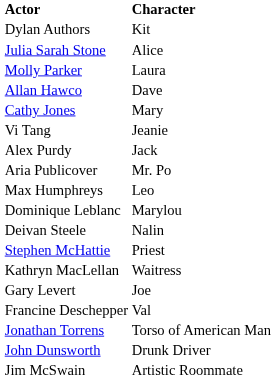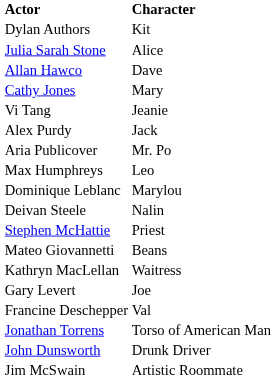- row: Molly Parker | Laura
+ row: Mateo Giovannetti | Beans
